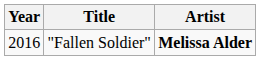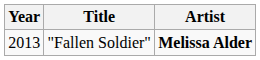"Fallen Soldier" | Year: 2016 -> 2013
